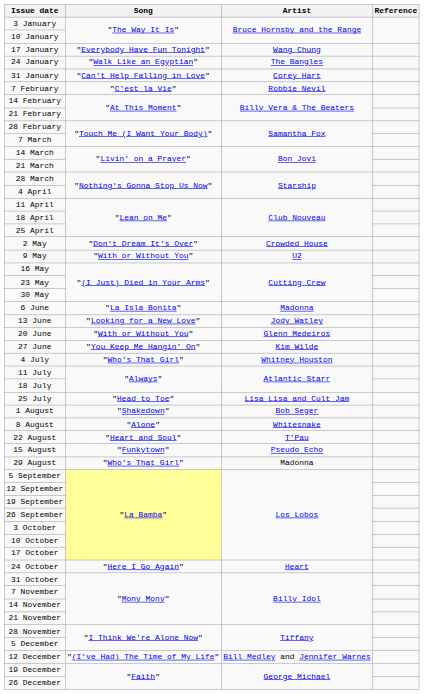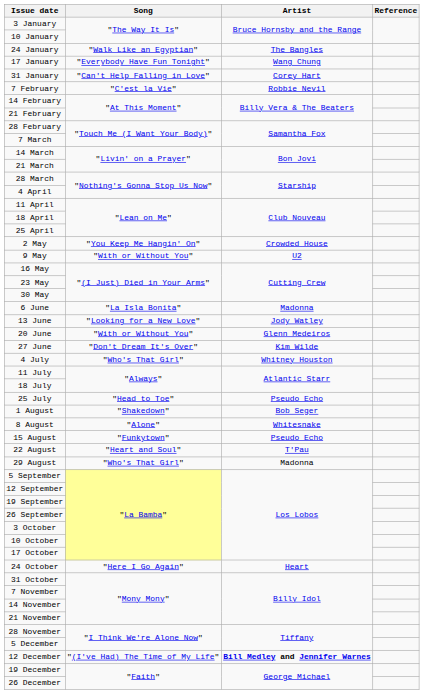rows swapped: 17 January <-> 24 January
2 May | Song: "Don't Dream It's Over" -> "You Keep Me Hangin' On"
27 June | Song: "You Keep Me Hangin' On" -> "Don't Dream It's Over"
25 July | Artist: Lisa Lisa and Cult Jam -> Pseudo Echo
rows swapped: 15 August <-> 22 August
12 December | Artist: normal -> bold
